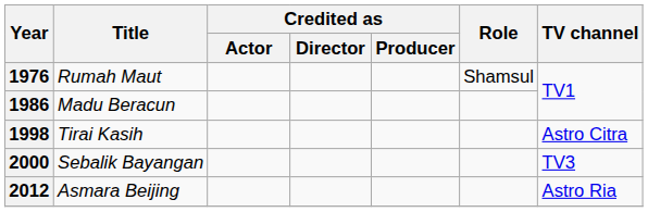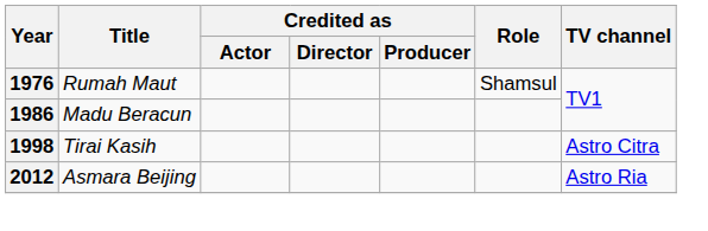- row: 2000 | Sebalik Bayangan | TV3
